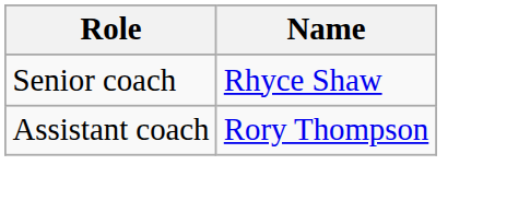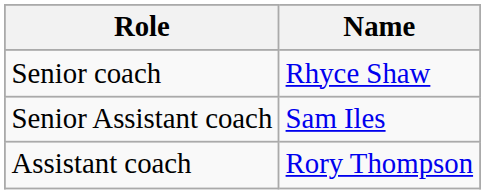+ row: Senior Assistant coach | Sam Iles
